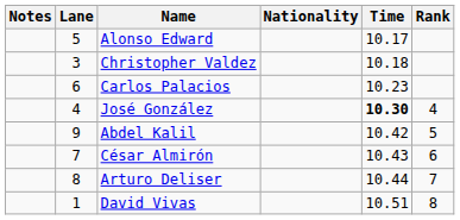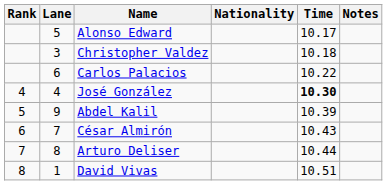columns swapped: Rank <-> Notes
Carlos Palacios | Time: 10.23 -> 10.22
Abdel Kalil | Time: 10.42 -> 10.39
